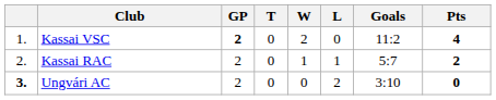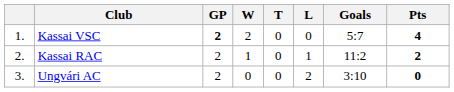columns swapped: W <-> T
Kassai VSC | Goals: 11:2 -> 5:7
Kassai RAC | Goals: 5:7 -> 11:2
Ungvári AC | column 1: bold -> normal
